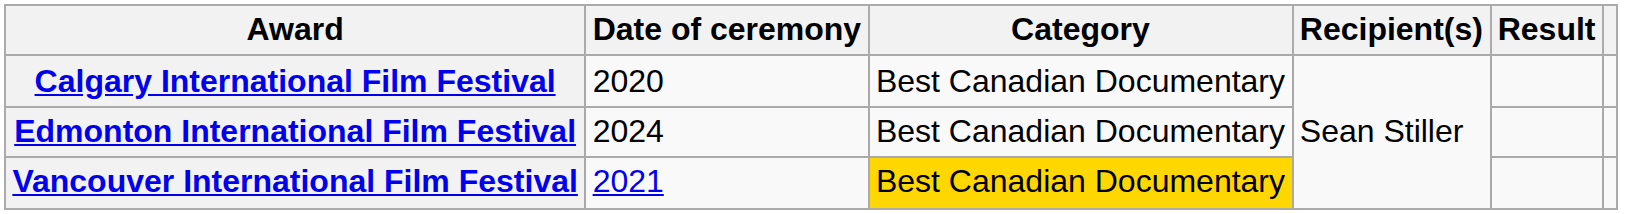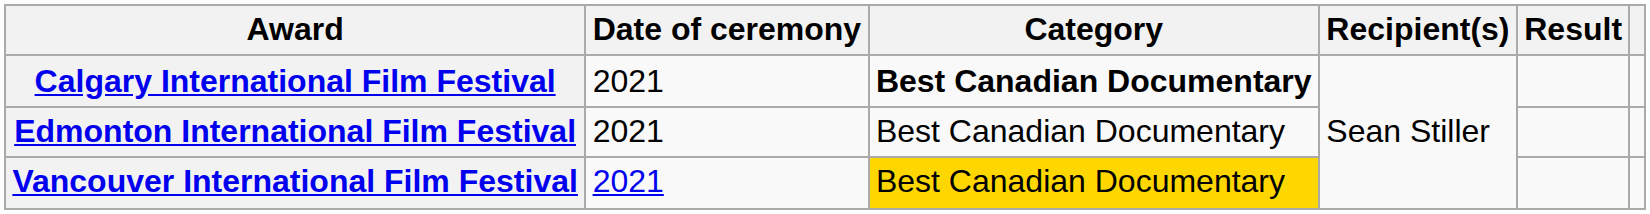Calgary International Film Festival | Date of ceremony: 2020 -> 2021
Calgary International Film Festival | Category: normal -> bold
Edmonton International Film Festival | Date of ceremony: 2024 -> 2021
